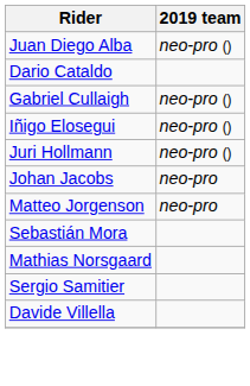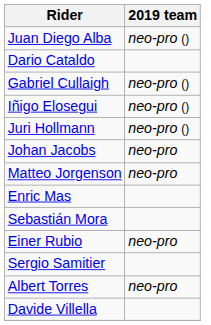+ row: Enric Mas
- row: Mathias Norsgaard
+ row: Einer Rubio | neo-pro
+ row: Albert Torres | neo-pro
